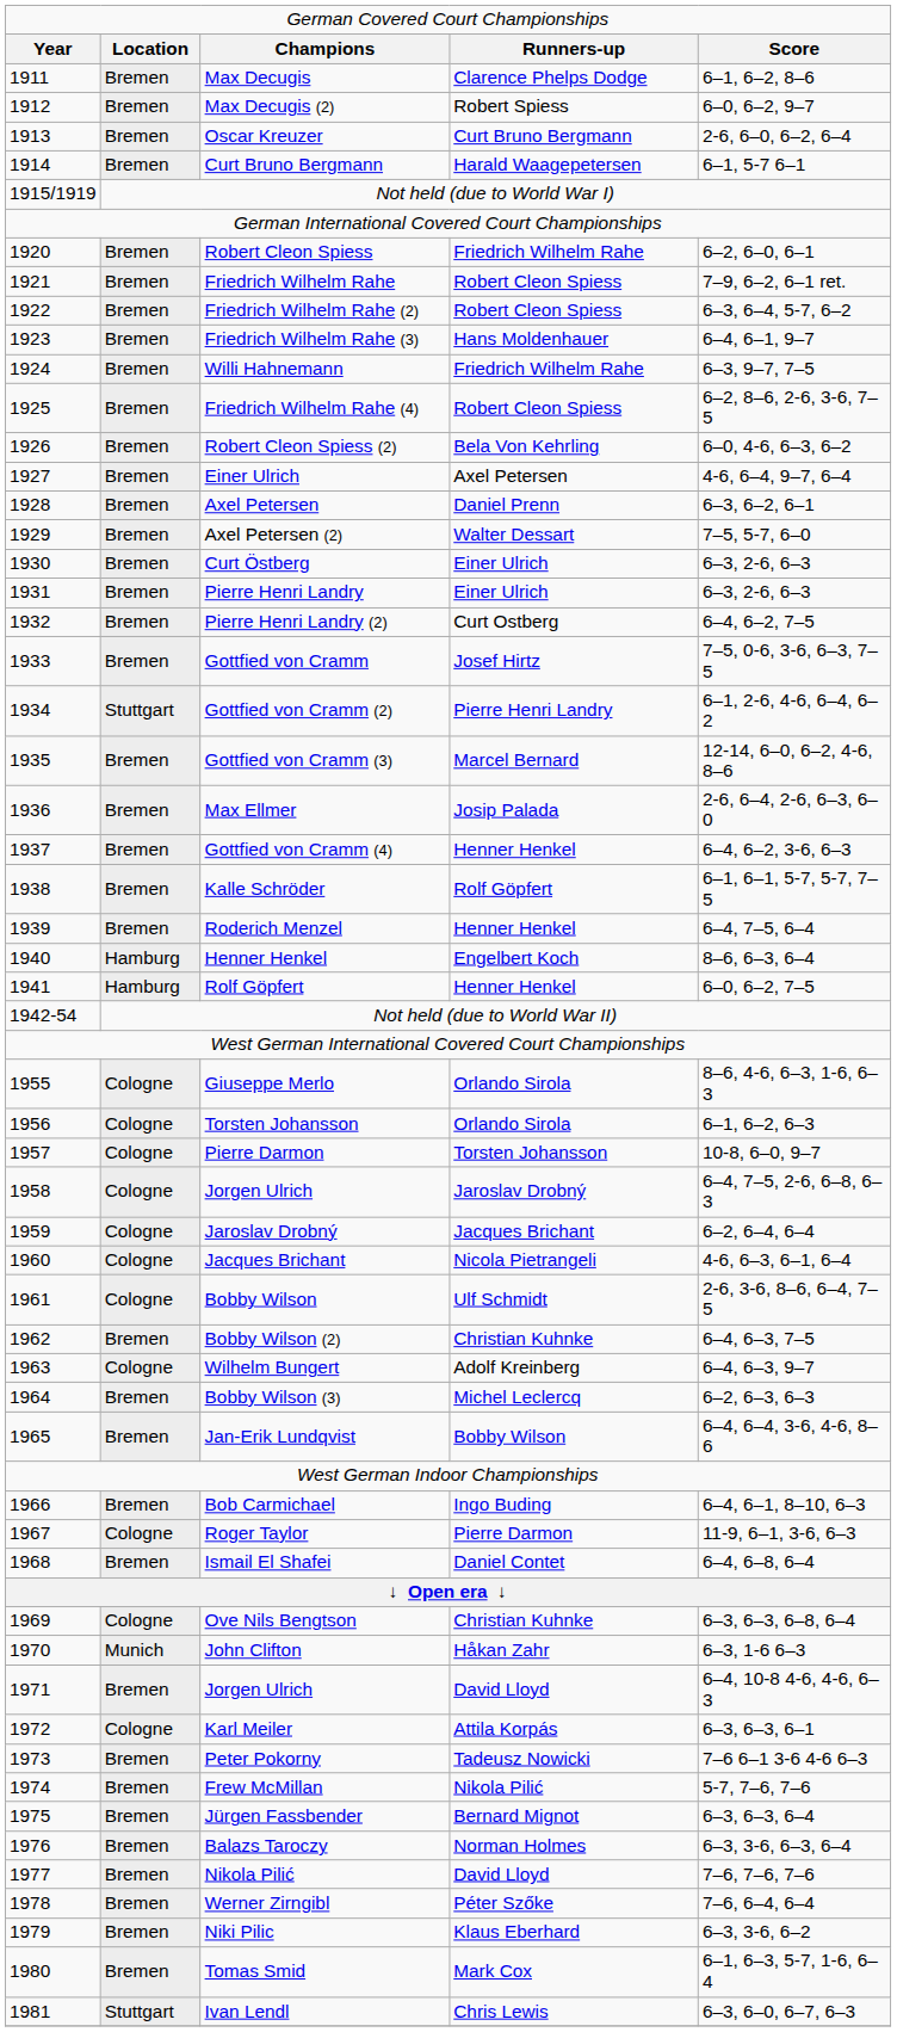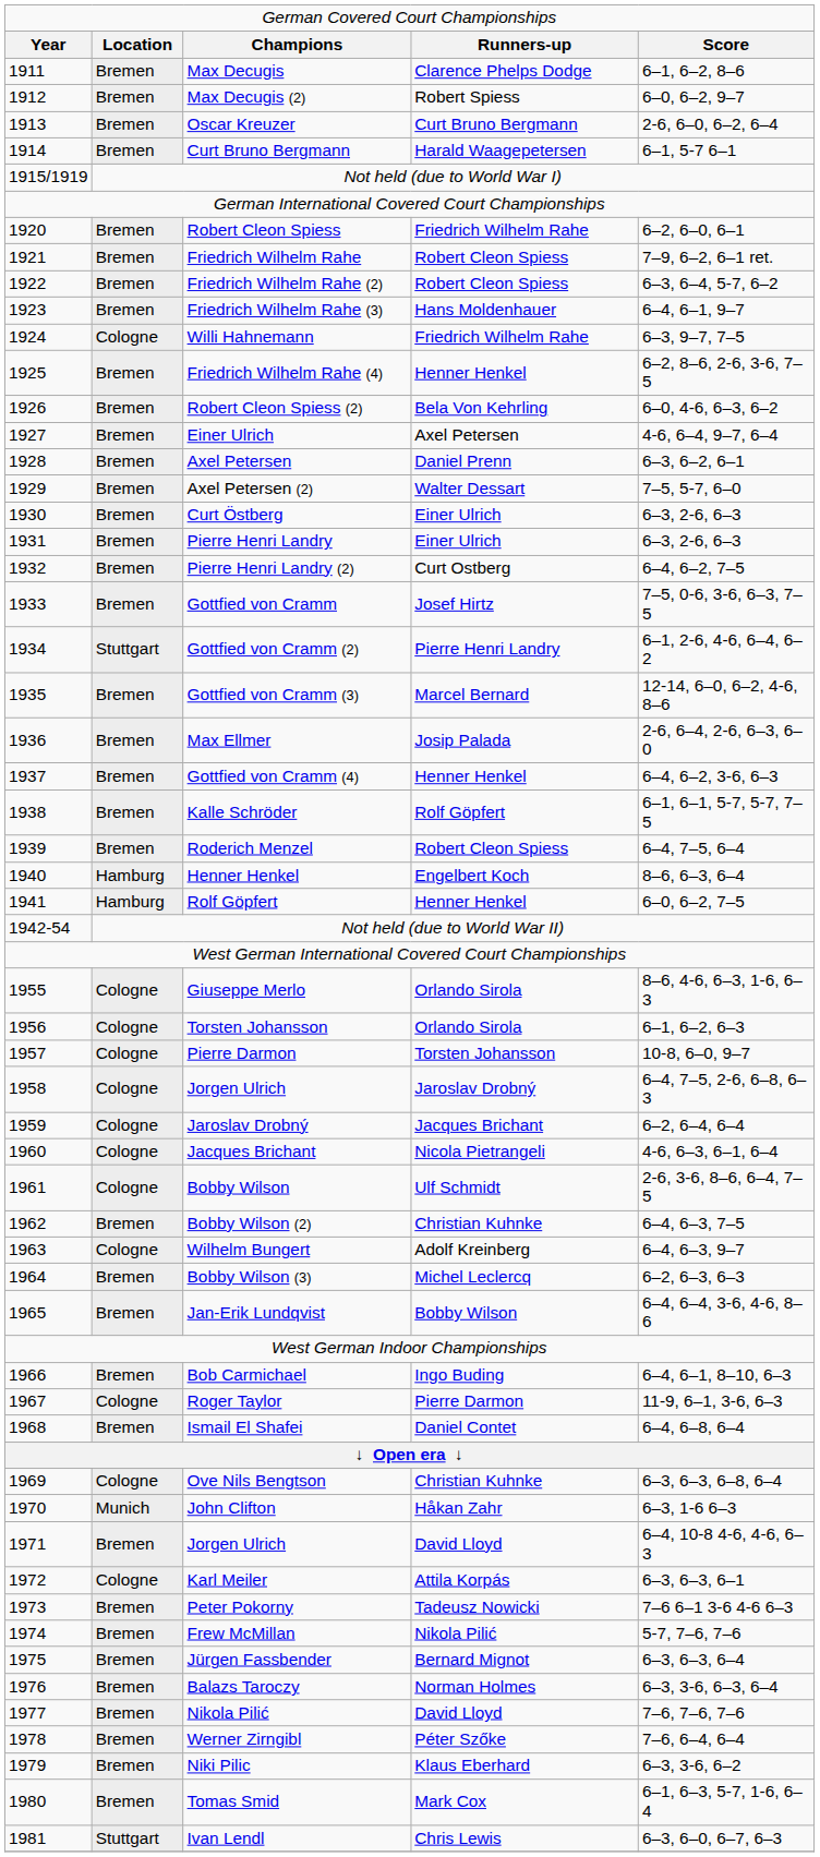Willi Hahnemann | column 2: Bremen -> Cologne
Friedrich Wilhelm Rahe (4) | column 4: Robert Cleon Spiess -> Henner Henkel
Roderich Menzel | column 4: Henner Henkel -> Robert Cleon Spiess
